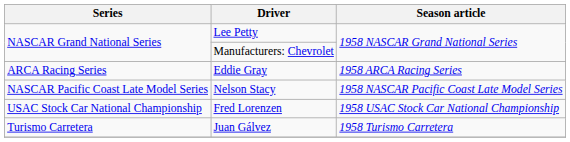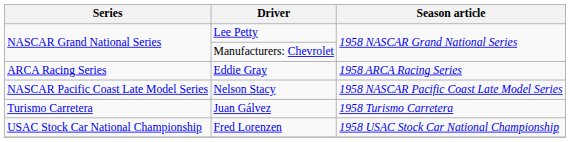rows swapped: Juan Gálvez <-> Fred Lorenzen
